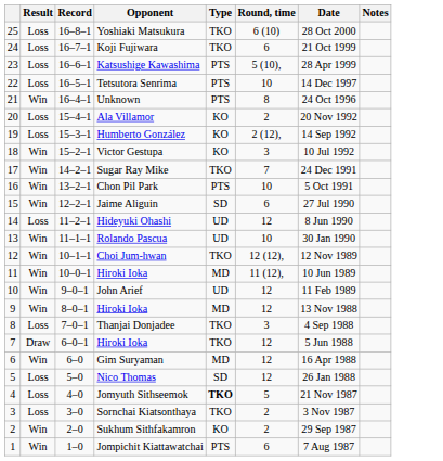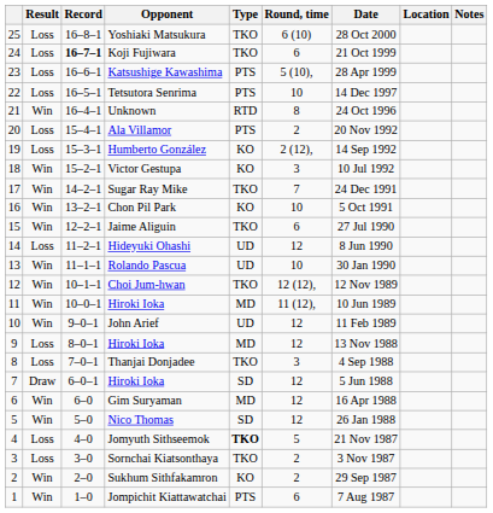+ column: Location
Koji Fujiwara | Record: normal -> bold
Unknown | Type: PTS -> RTD
Ala Villamor | Type: KO -> PTS
Chon Pil Park | Type: PTS -> KO
Jaime Aliguin | Type: SD -> TKO
9 / Hiroki Ioka | Result: Win -> Loss
7 / Hiroki Ioka | Type: TKO -> SD
Nico Thomas | Result: Loss -> Win
